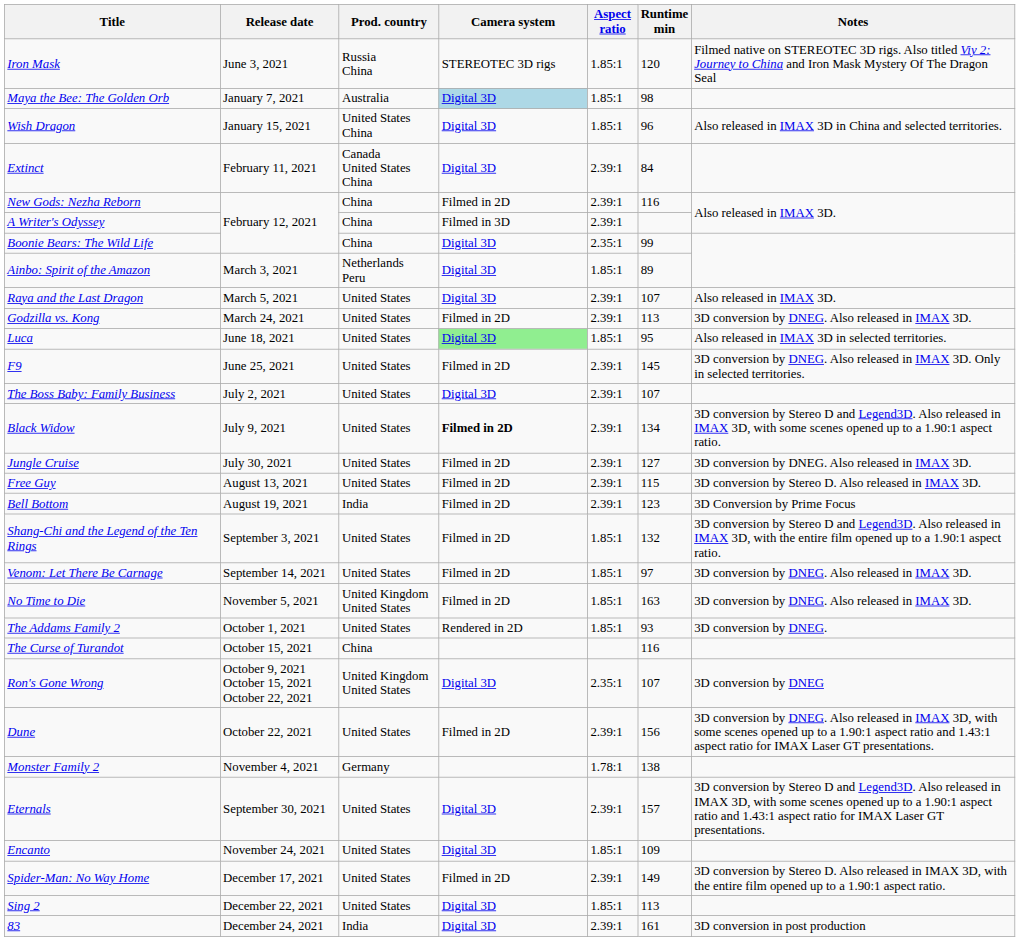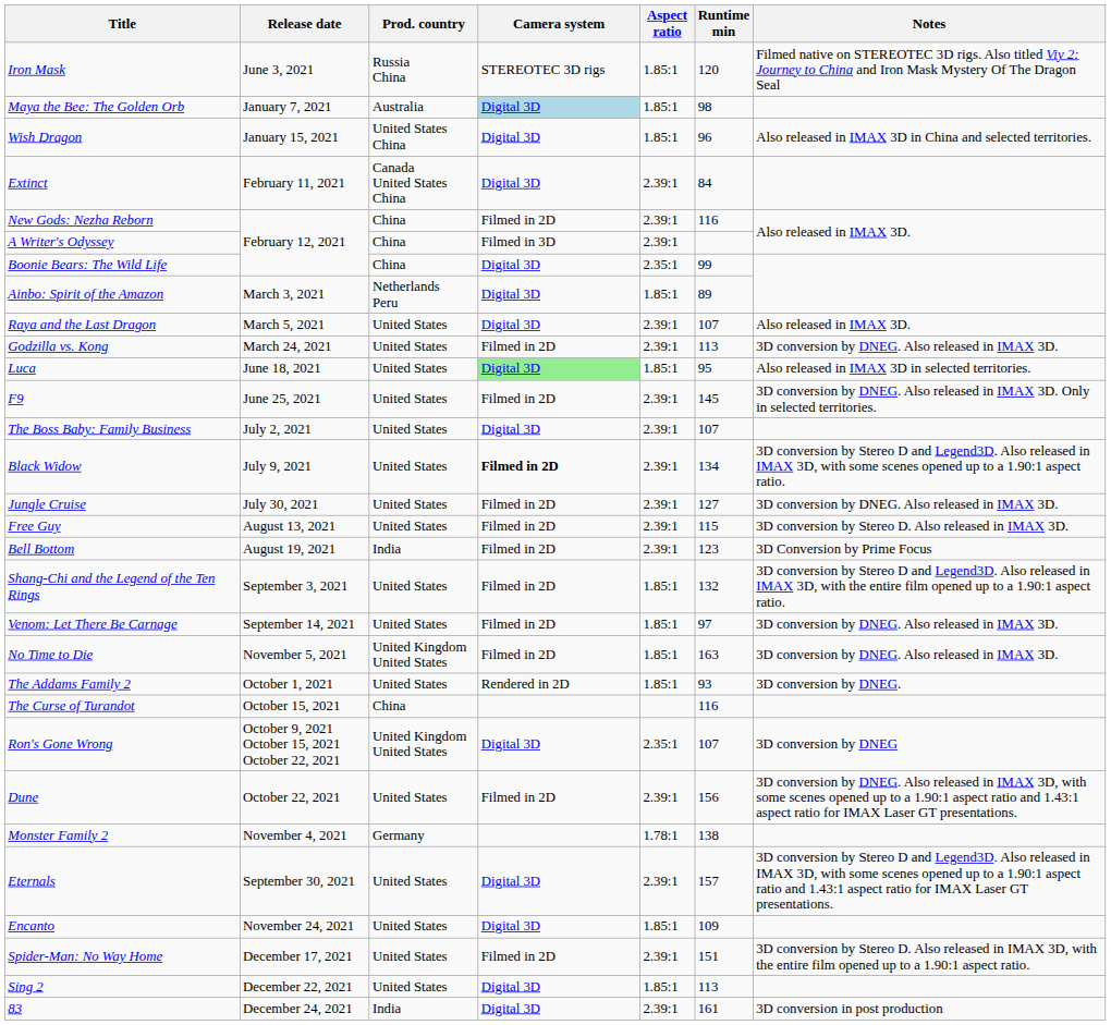Spider-Man: No Way Home | Runtime min: 149 -> 151
